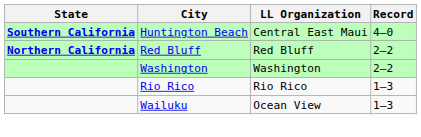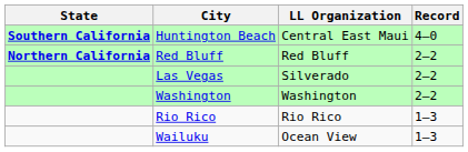+ row: Las Vegas | Silverado | 2–2
